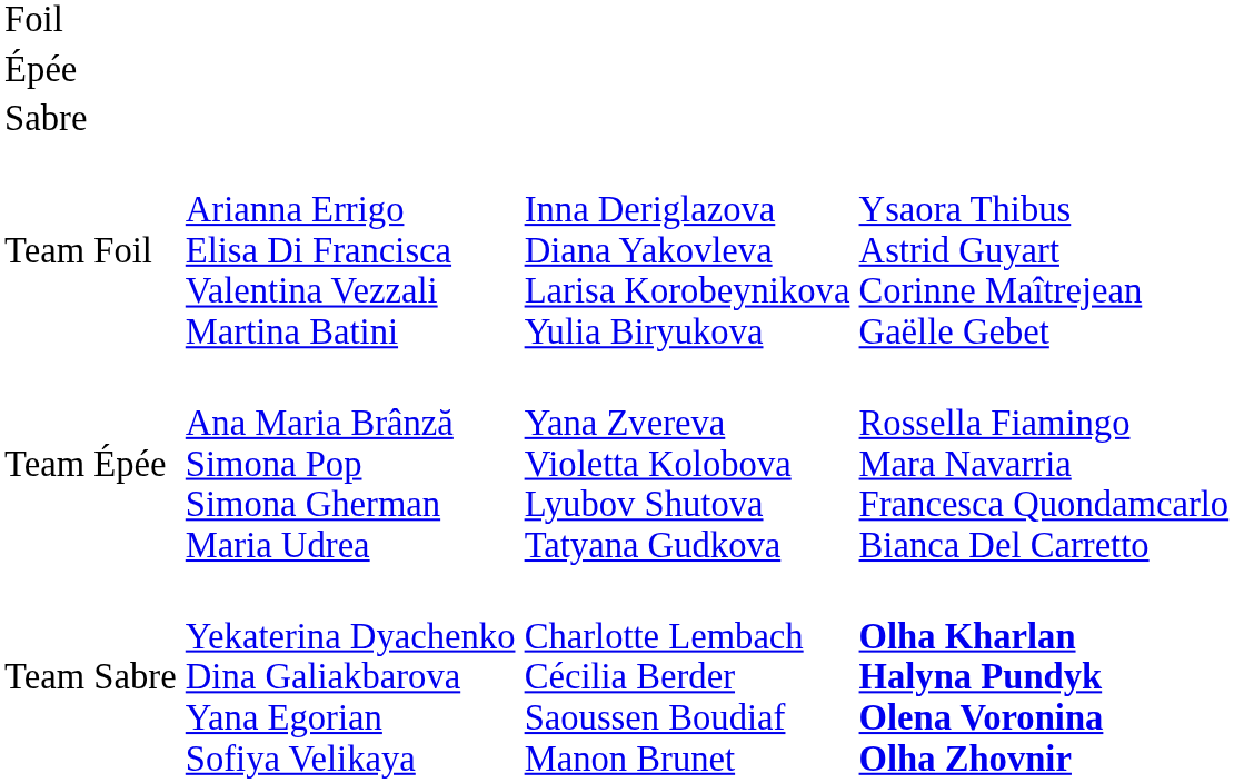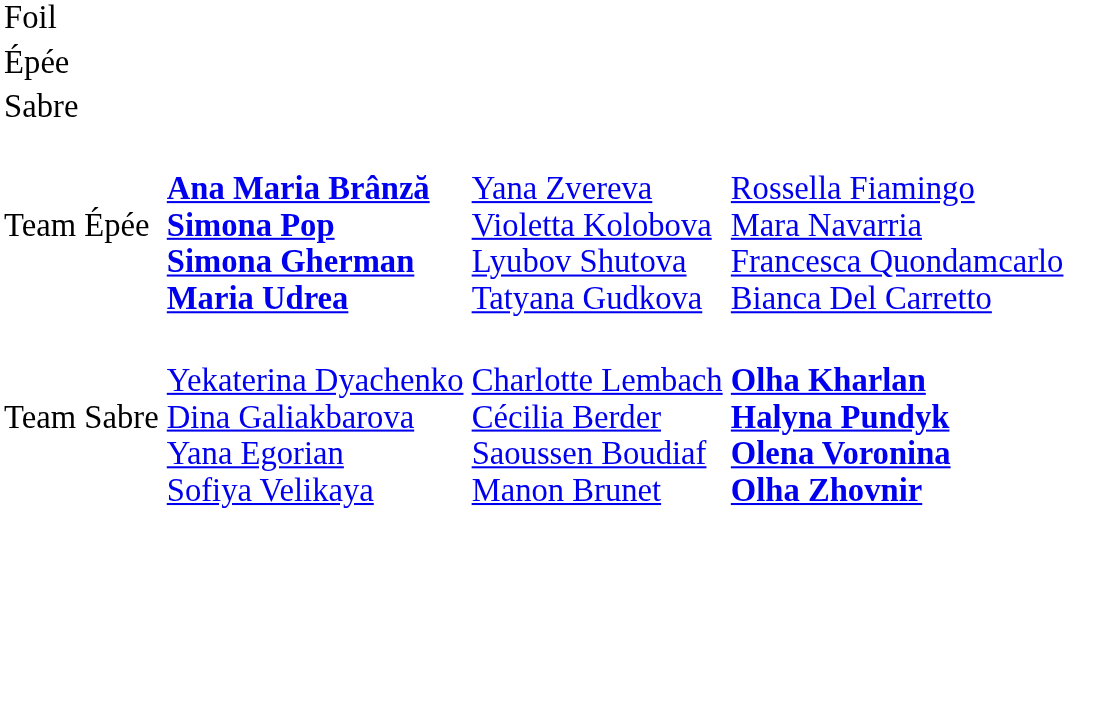- row: Team Foil | Arianna Errigo Elisa Di Francisca Valentina Vezzali Martina Batini | Inna Deriglazova Diana Yakovleva Larisa Korobeynikova Yulia Biryukova | Ysaora Thibus Astrid Guyart Corinne Maîtrejean Gaëlle Gebet
Team Épée | column 2: normal -> bold
